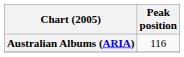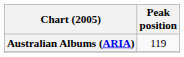Australian Albums (ARIA) | Peak position: 116 -> 119
